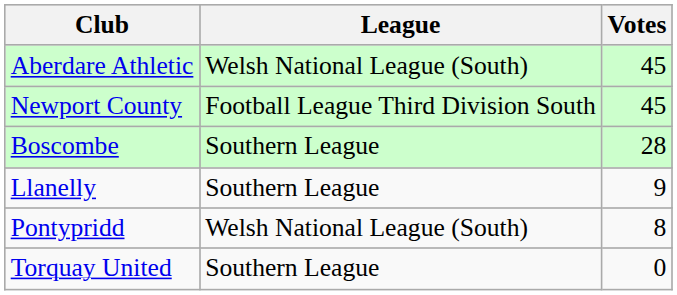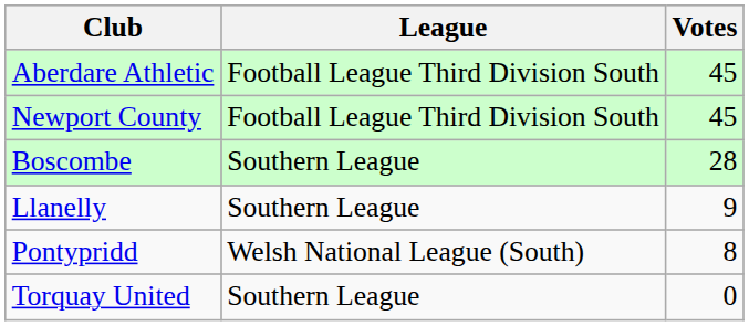Aberdare Athletic | League: Welsh National League (South) -> Football League Third Division South
